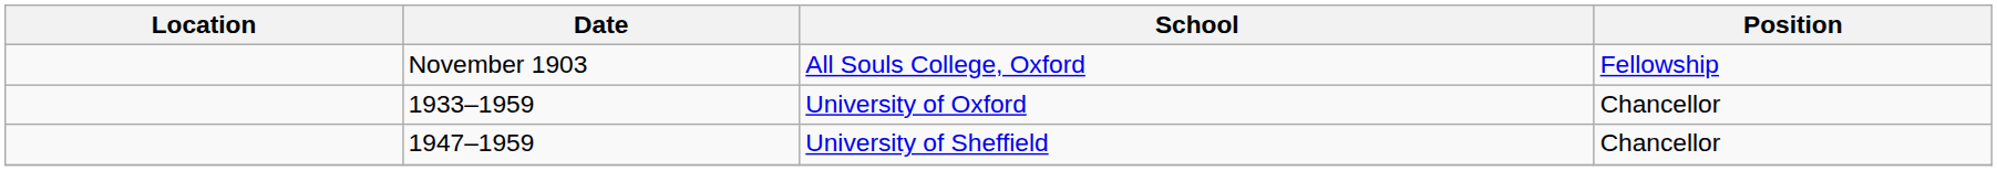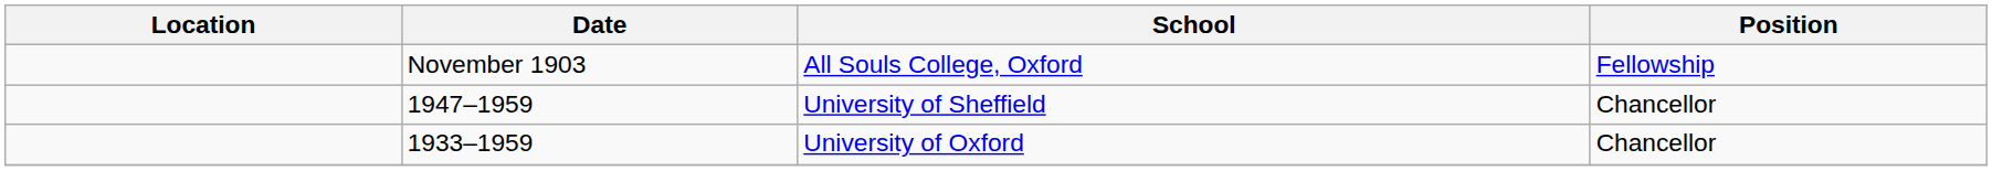rows swapped: University of Oxford <-> University of Sheffield
